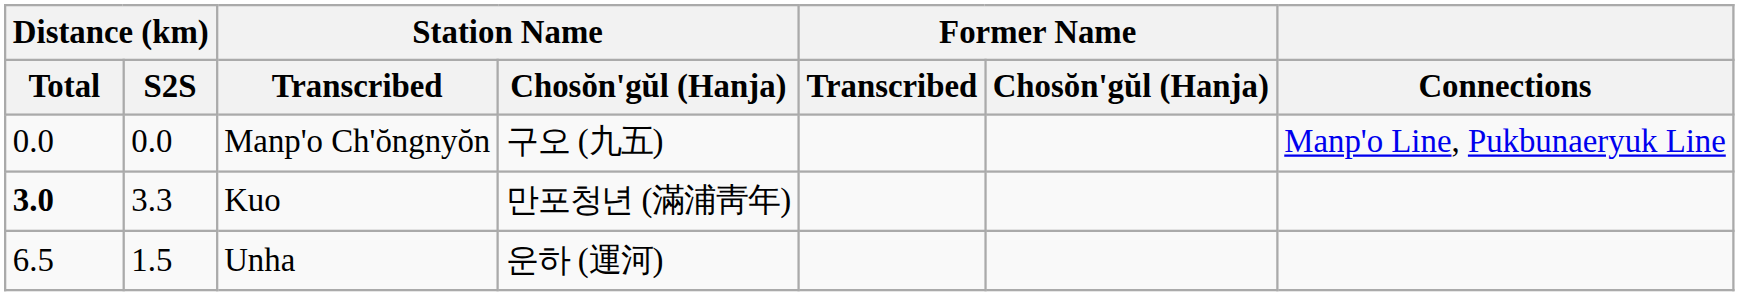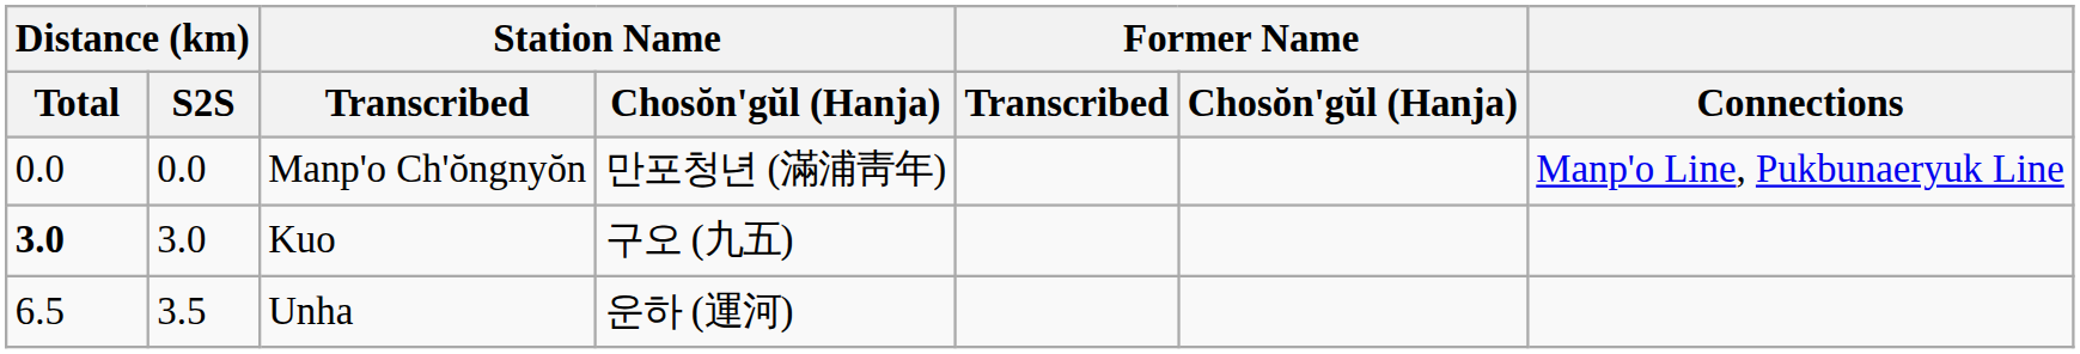Manp'o Ch'ŏngnyŏn | Station Name / Chosŏn'gŭl (Hanja): 구오 (九五) -> 만포청년 (滿浦靑年)
Kuo | Distance (km) / S2S: 3.3 -> 3.0
Kuo | Station Name / Chosŏn'gŭl (Hanja): 만포청년 (滿浦靑年) -> 구오 (九五)
Unha | Distance (km) / S2S: 1.5 -> 3.5
